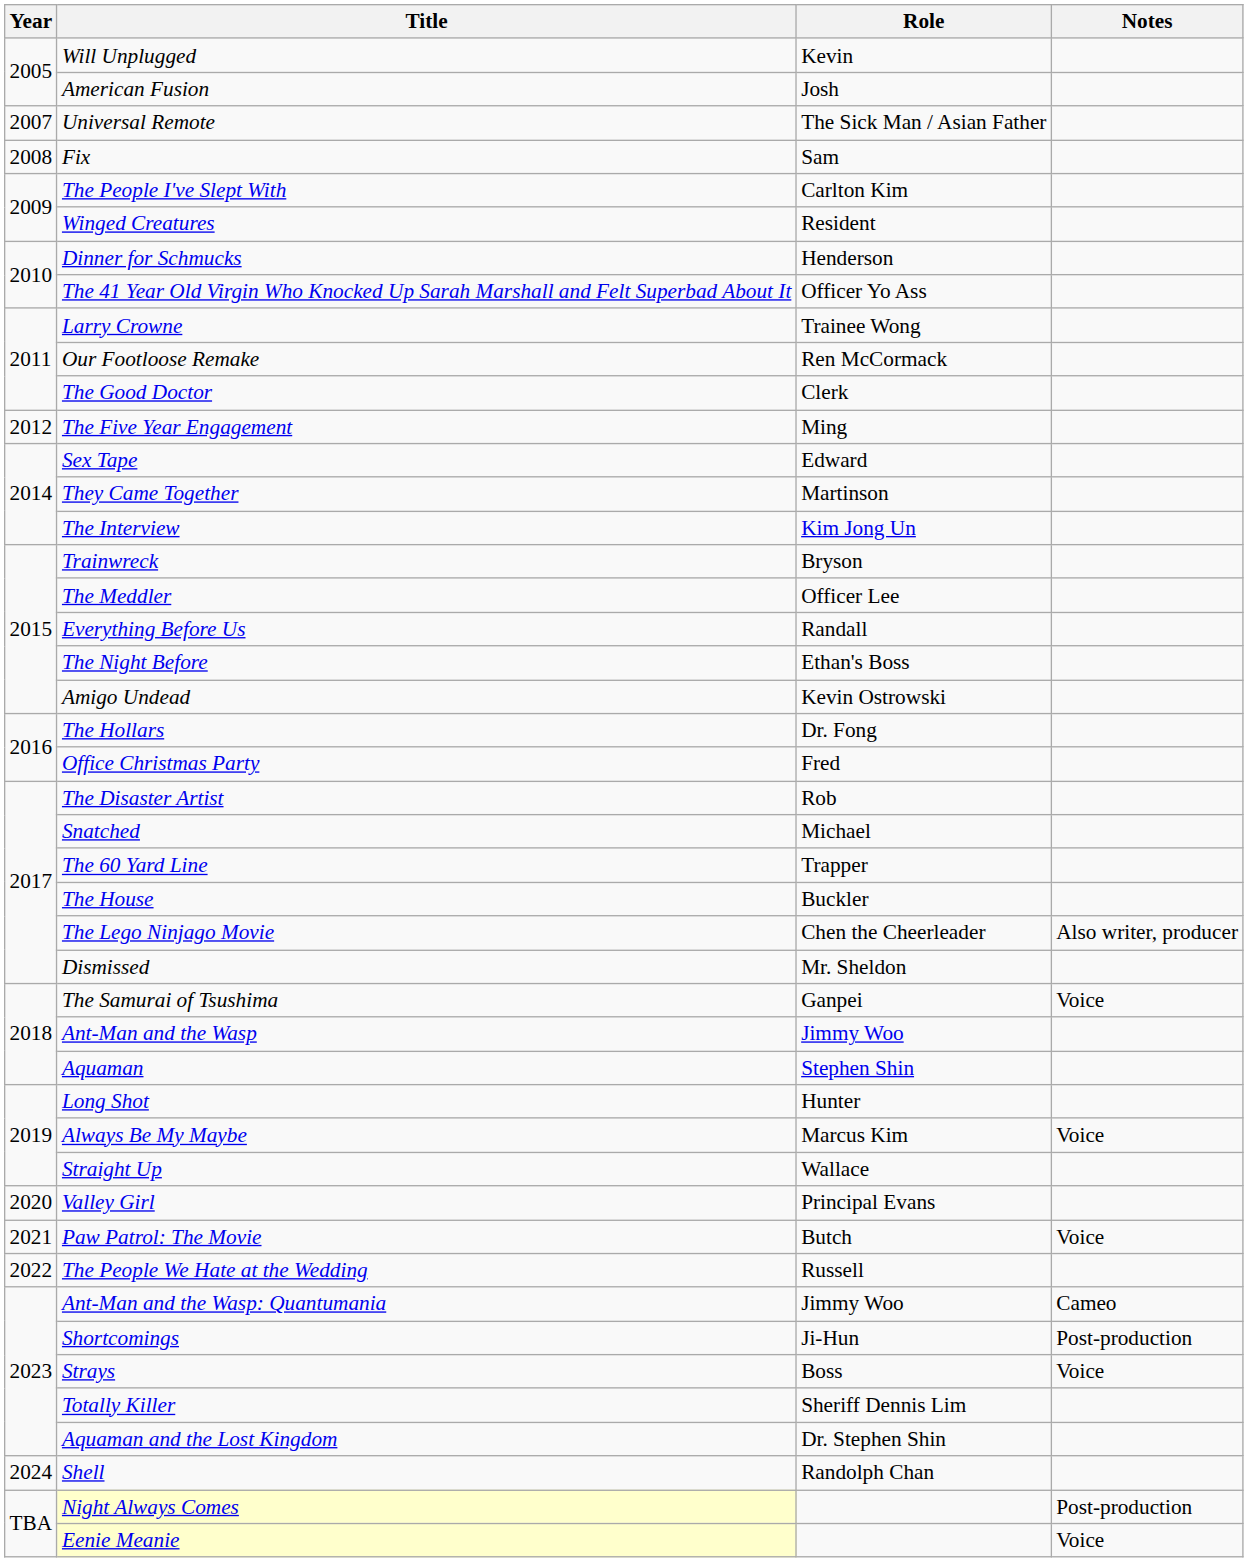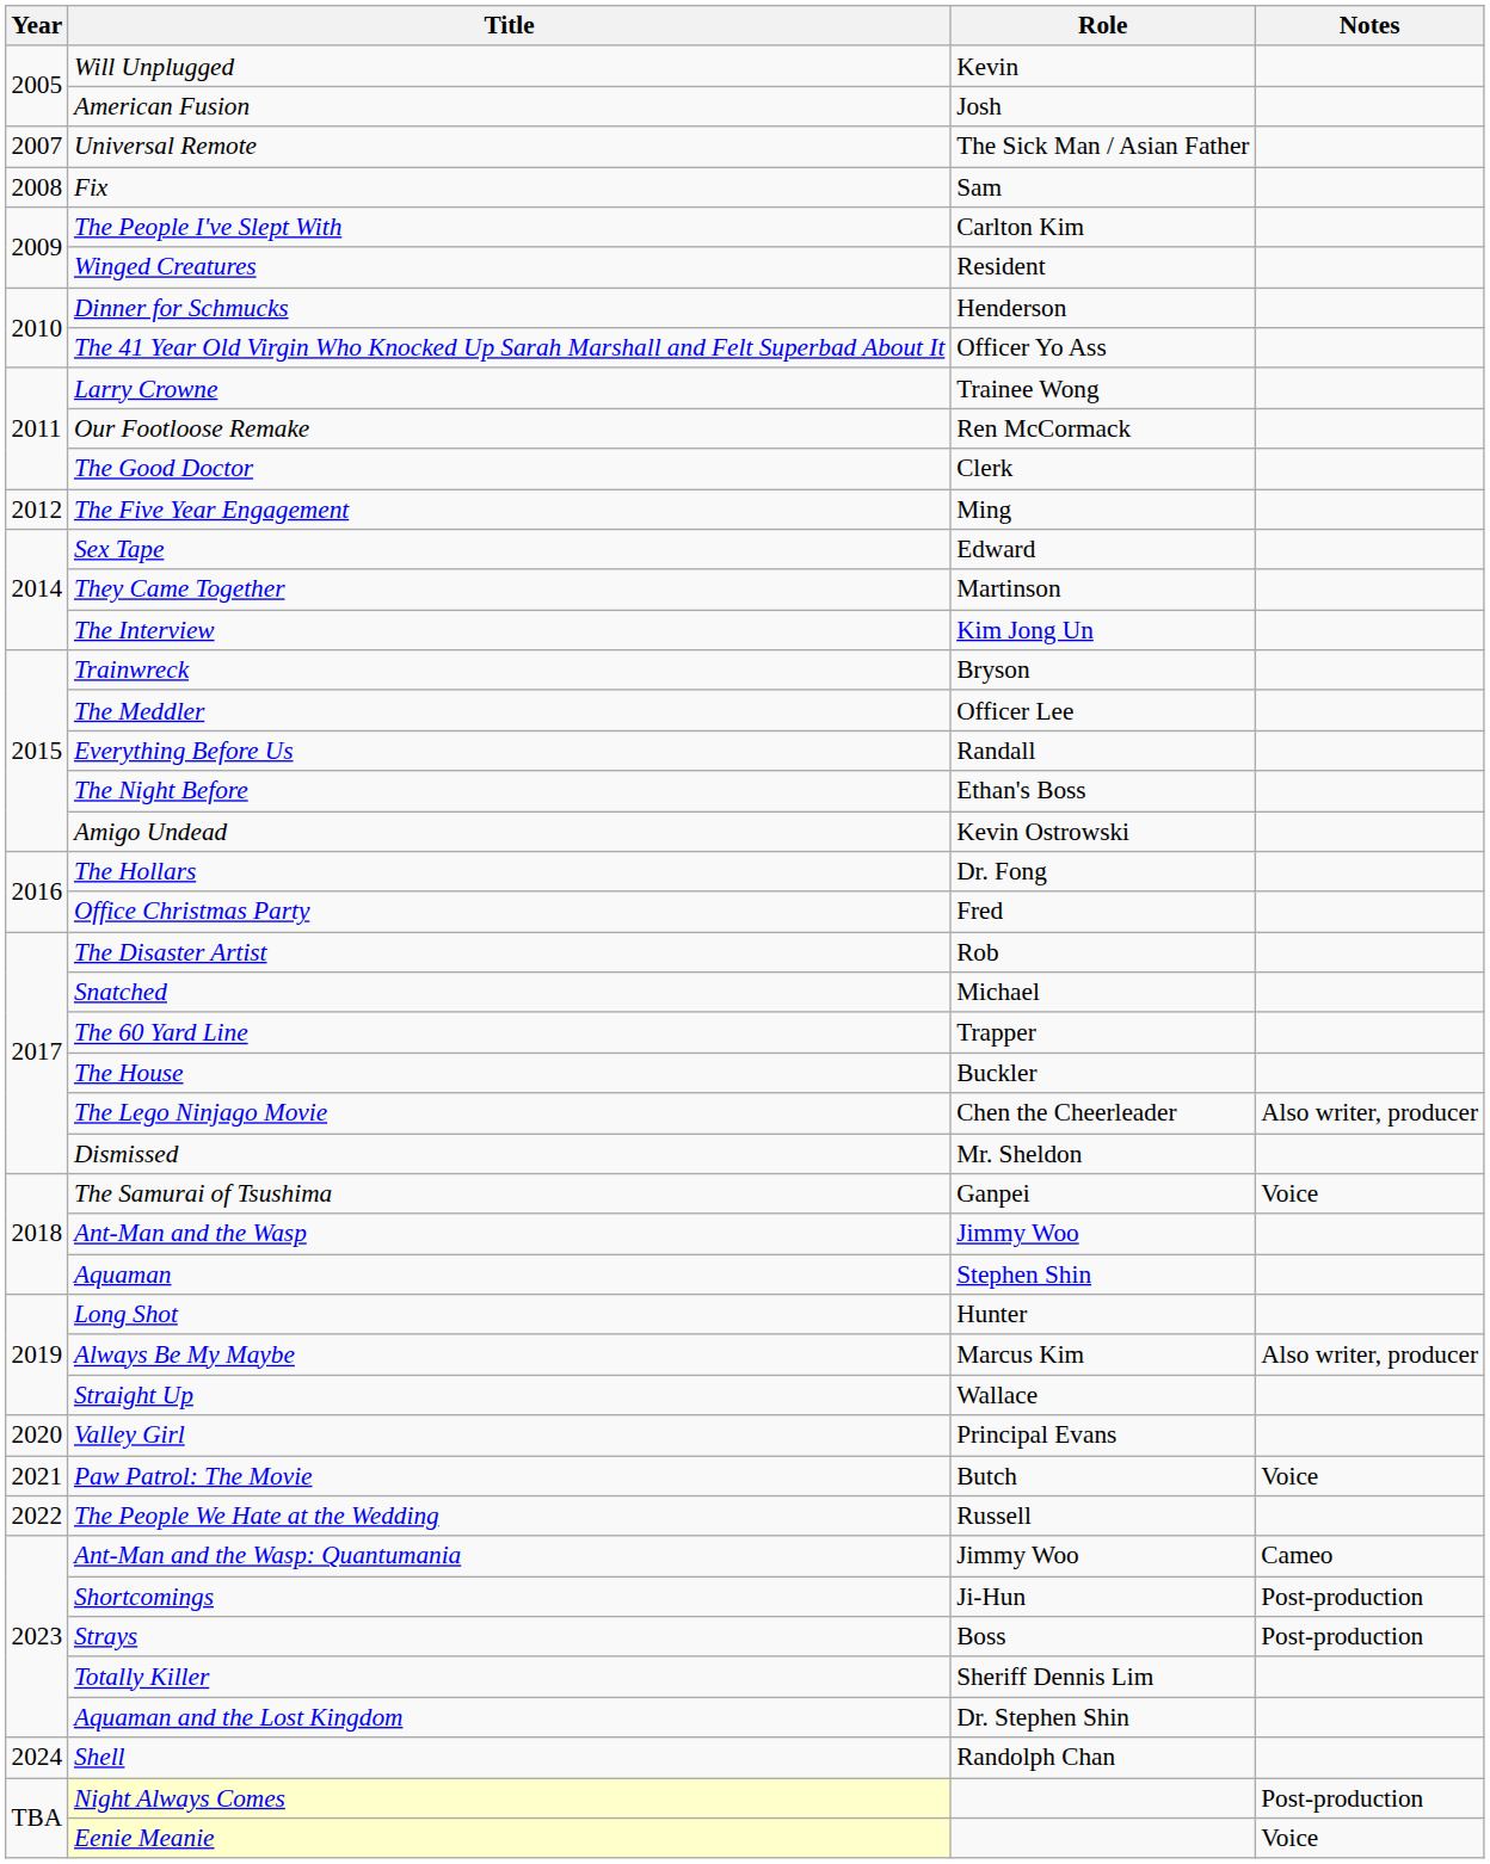Always Be My Maybe | Notes: Voice -> Also writer, producer
Strays | Notes: Voice -> Post-production
